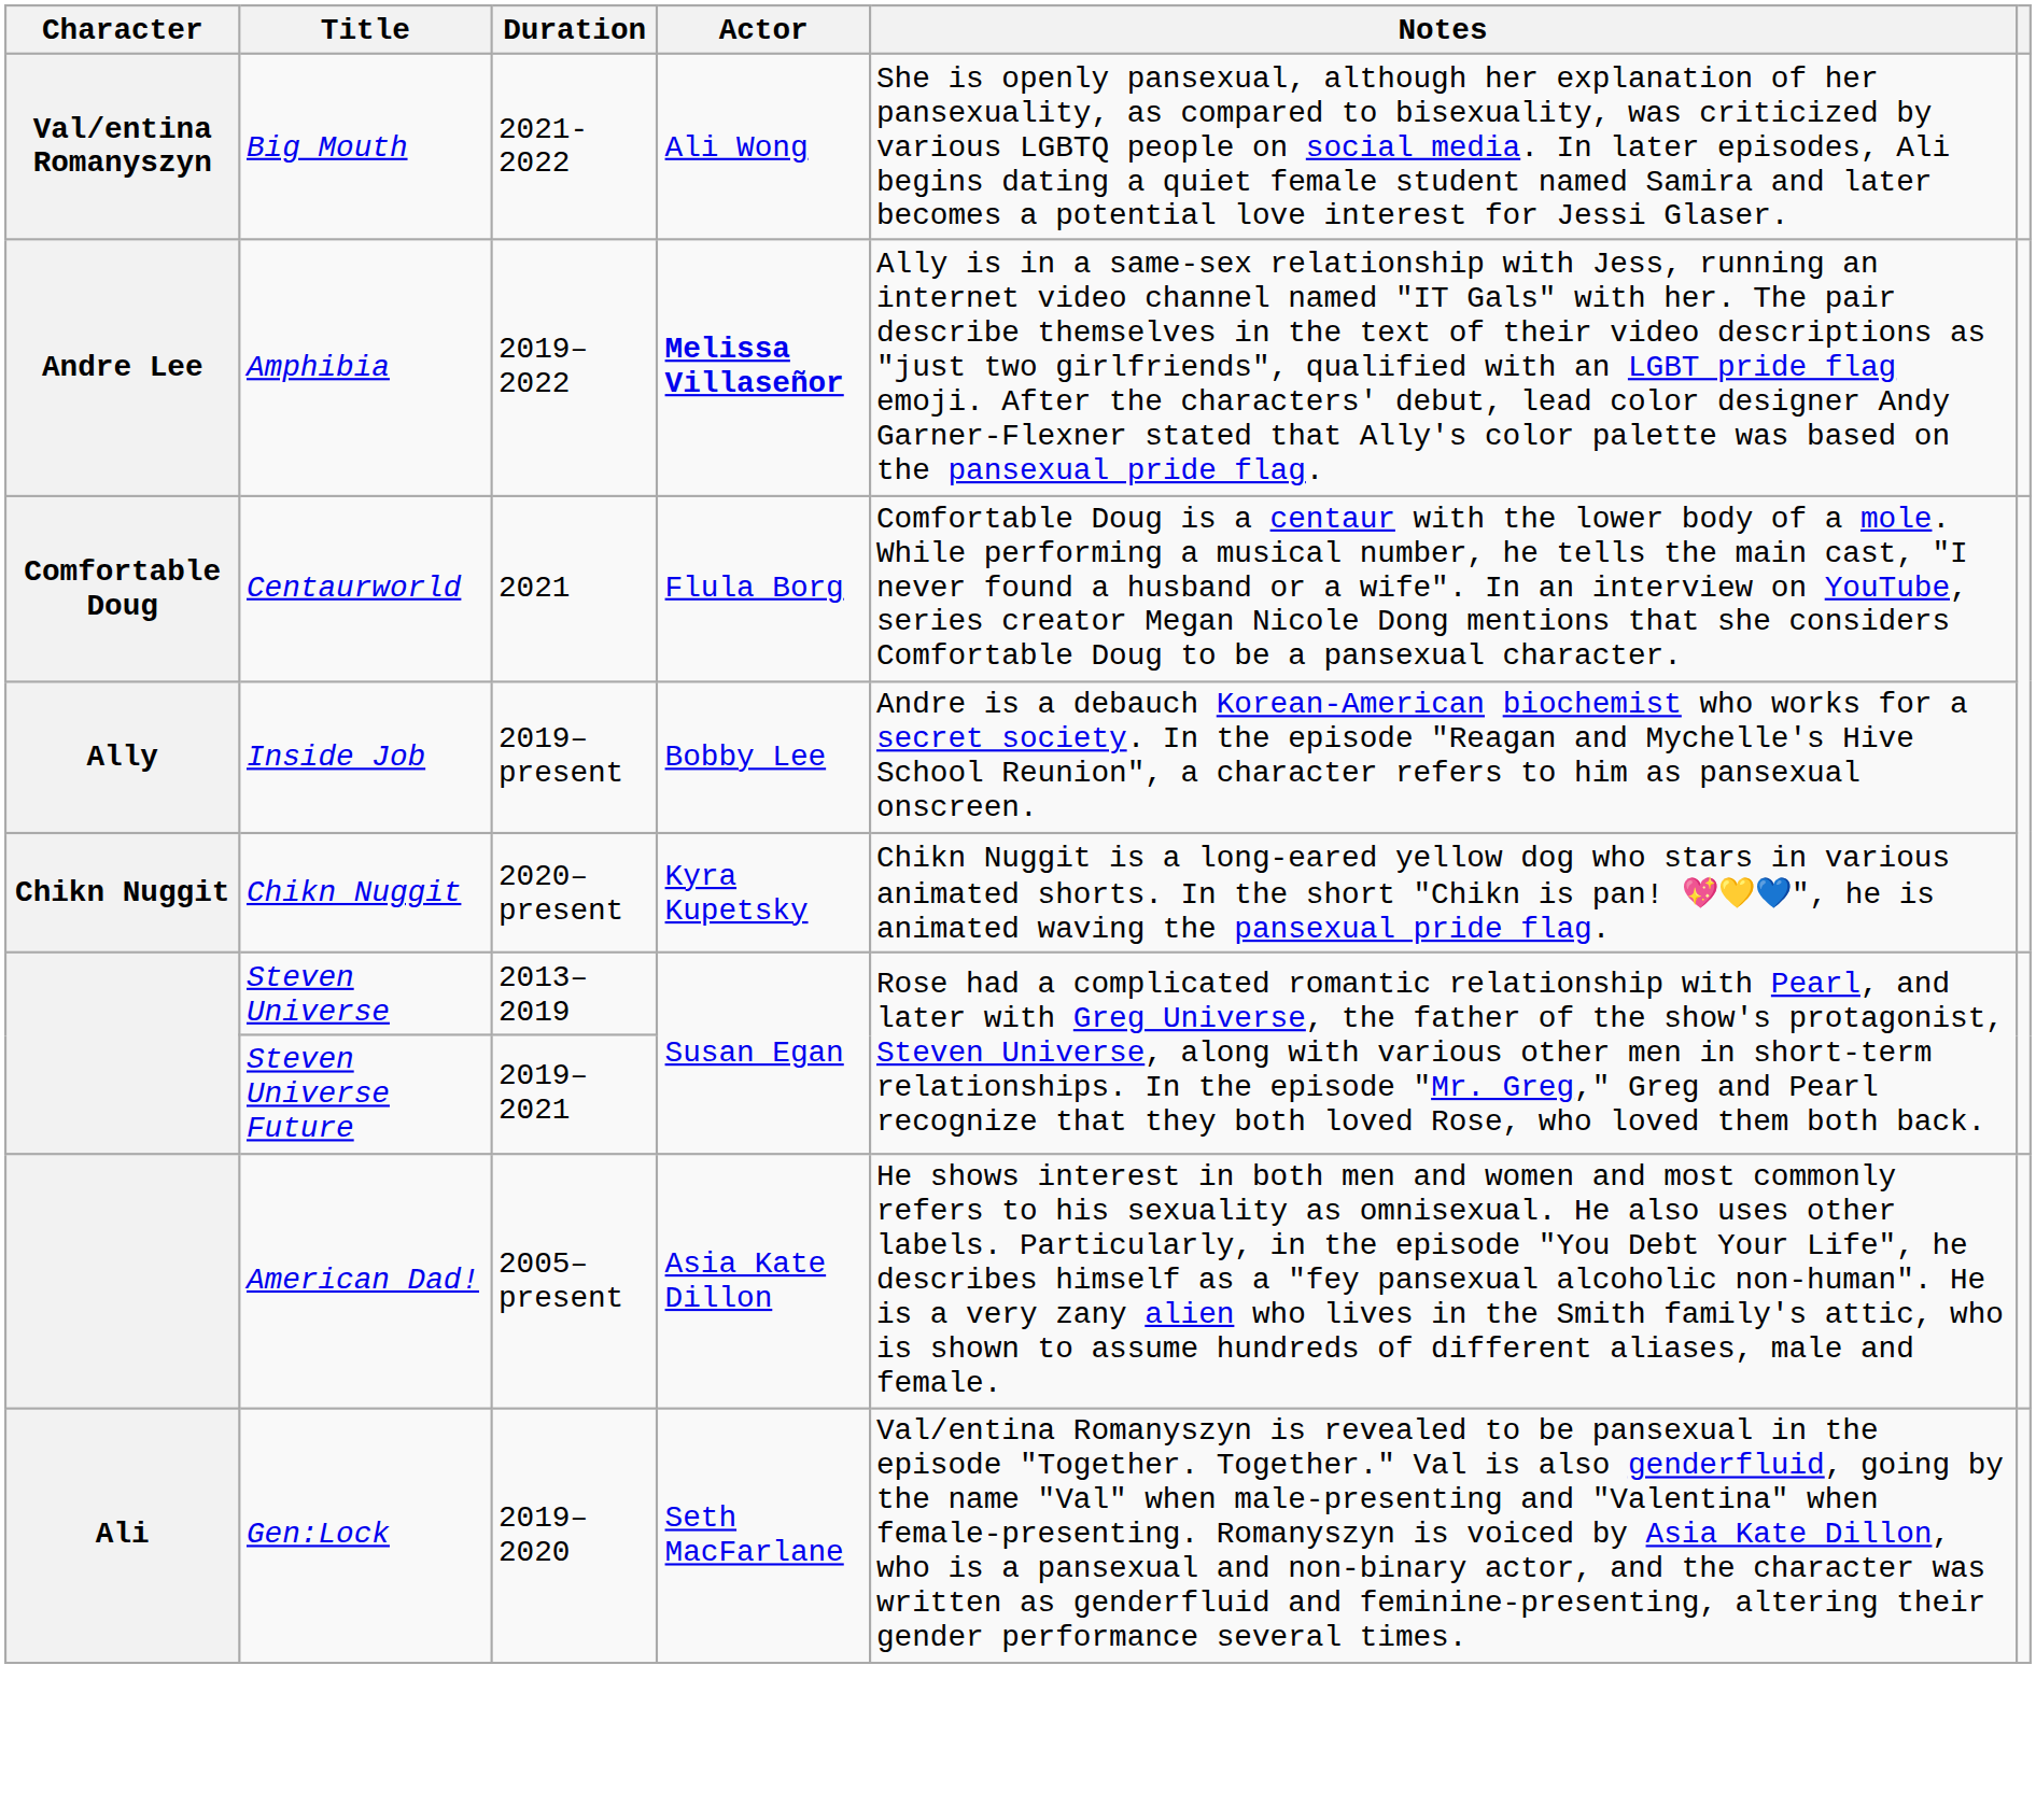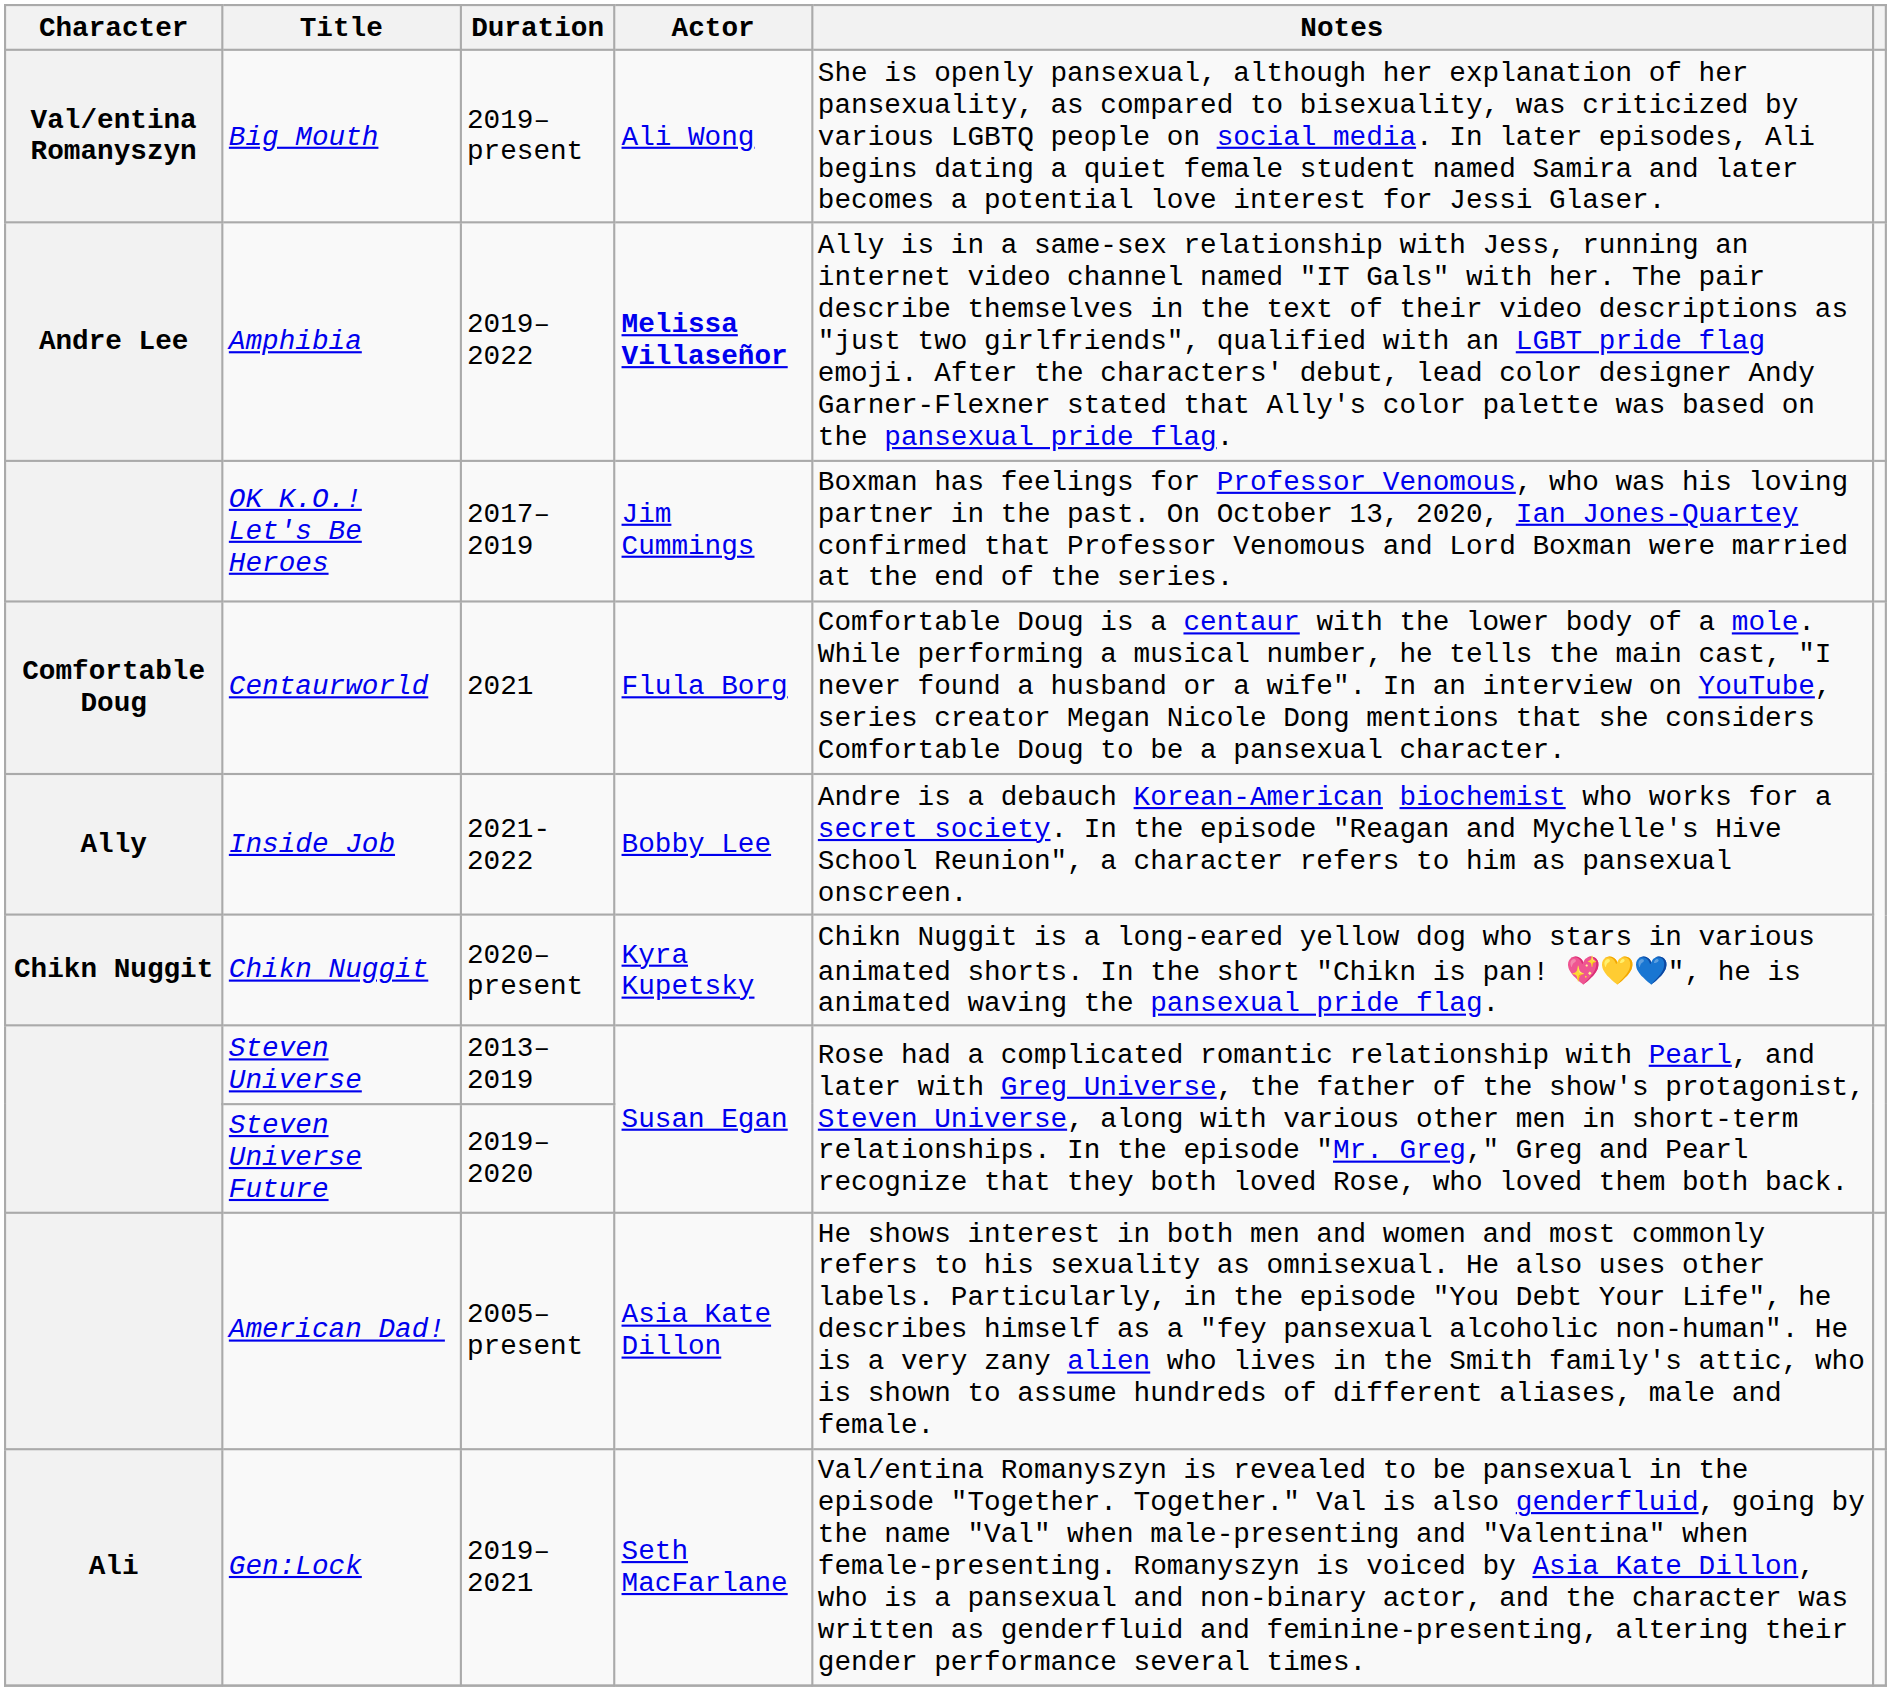Big Mouth | Duration: 2021-2022 -> 2019–present
+ row: OK K.O.! Let's Be Heroes | 2017–2019 | Jim Cummings | Boxman has feelings for Professor Venomous, who was his loving partner in the past. On October 13, 2020, Ian Jones-Quartey confirmed that Professor Venomous and Lord Boxman were married at the end of the series.
Inside Job | Duration: 2019–present -> 2021-2022
Steven Universe Future | Duration: 2019–2021 -> 2019–2020
Gen:Lock | Duration: 2019–2020 -> 2019–2021
